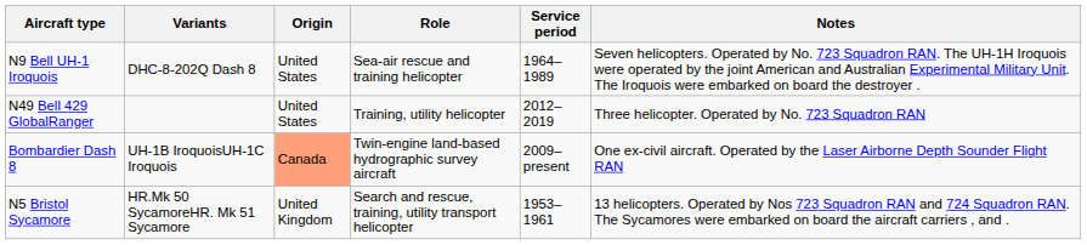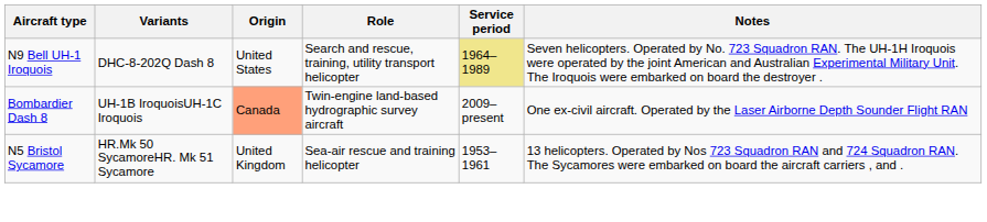N9 Bell UH-1 Iroquois | Role: Sea-air rescue and training helicopter -> Search and rescue, training, utility transport helicopter
N9 Bell UH-1 Iroquois | Service period: no background -> khaki background
- row: N49 Bell 429 GlobalRanger | United States | Training, utility helicopter | 2012–2019 | Three helicopter. Operated by No. 723 Squadron RAN
N5 Bristol Sycamore | Role: Search and rescue, training, utility transport helicopter -> Sea-air rescue and training helicopter
